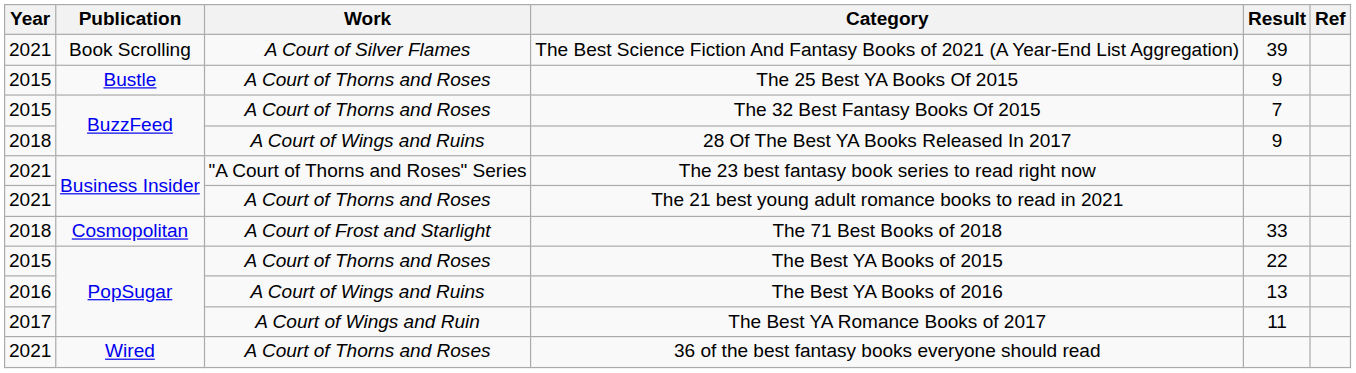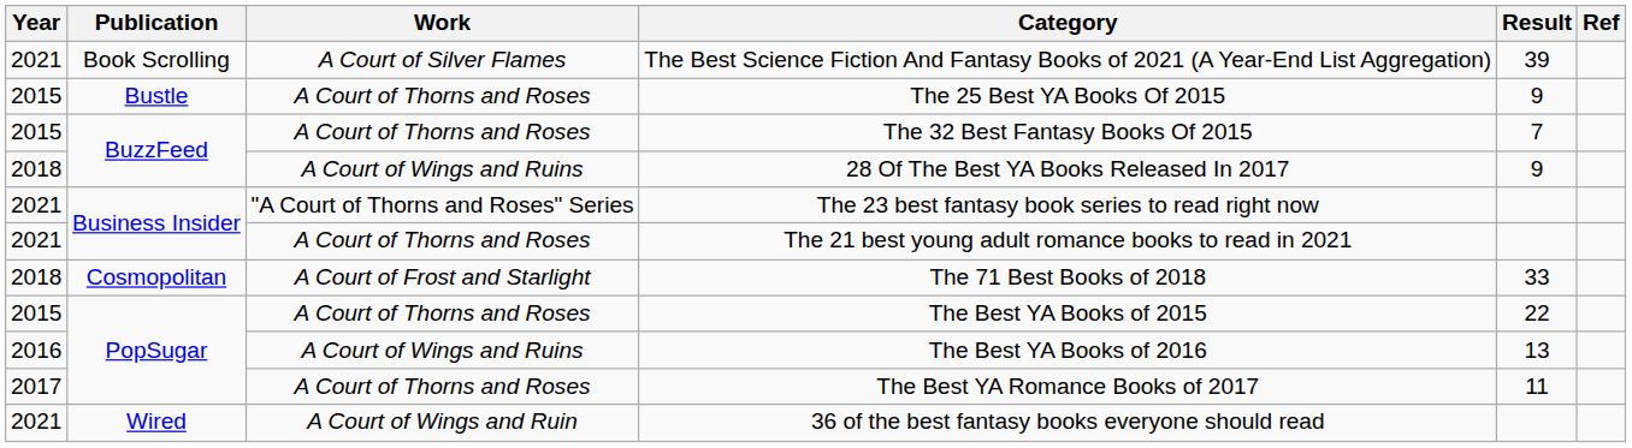The Best YA Romance Books of 2017 | Work: A Court of Wings and Ruin -> A Court of Thorns and Roses
36 of the best fantasy books everyone should read | Work: A Court of Thorns and Roses -> A Court of Wings and Ruin
